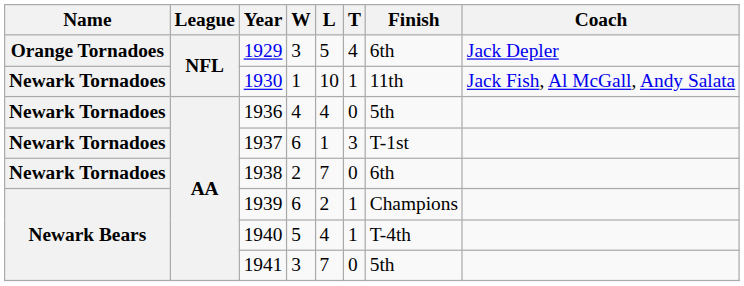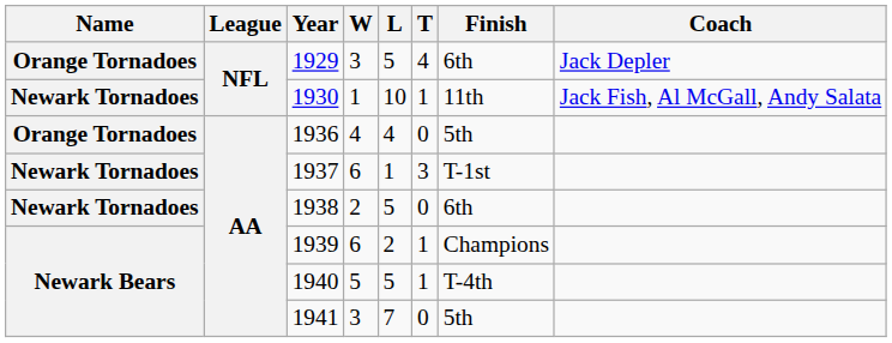1936 | Name: Newark Tornadoes -> Orange Tornadoes
1938 | L: 7 -> 5
1940 | L: 4 -> 5
